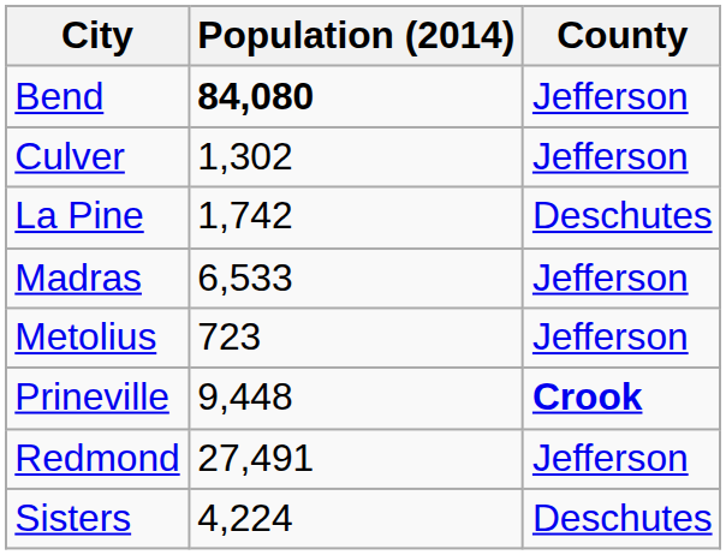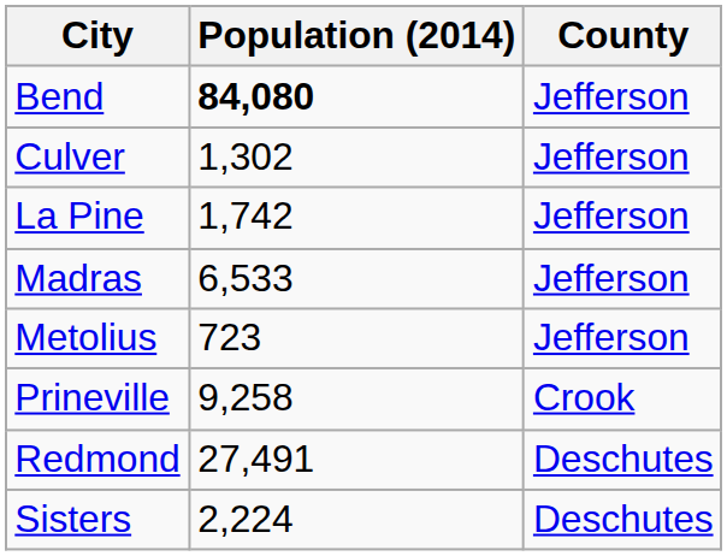La Pine | County: Deschutes -> Jefferson
Prineville | Population (2014): 9,448 -> 9,258
Prineville | County: bold -> normal
Redmond | County: Jefferson -> Deschutes
Sisters | Population (2014): 4,224 -> 2,224
